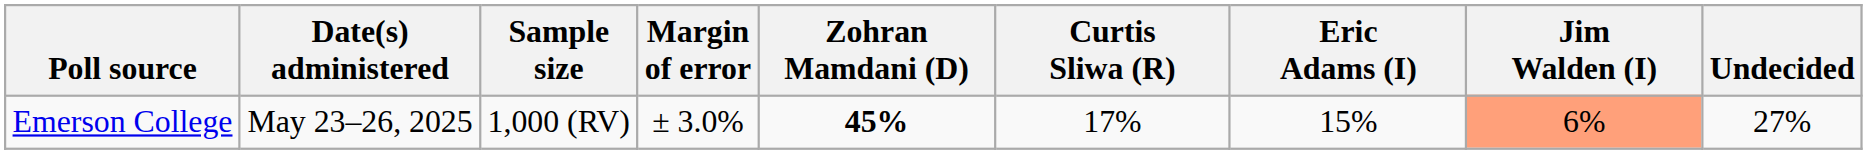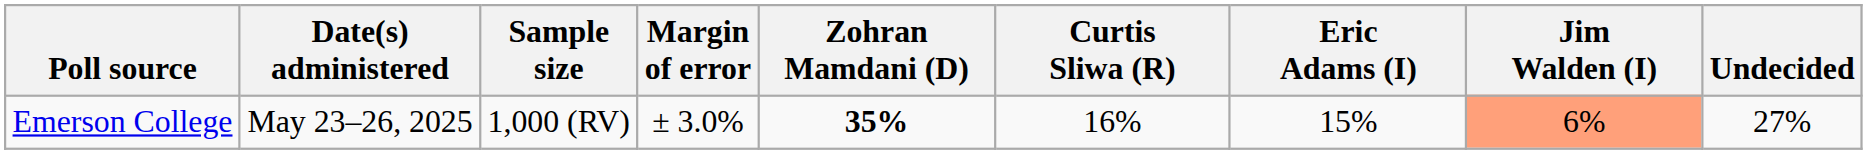Emerson College | Zohran Mamdani (D): 45% -> 35%
Emerson College | Curtis Sliwa (R): 17% -> 16%
